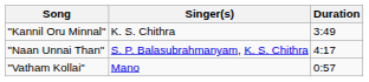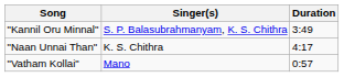"Kannil Oru Minnal" | Singer(s): K. S. Chithra -> S. P. Balasubrahmanyam, K. S. Chithra
"Naan Unnai Than" | Singer(s): S. P. Balasubrahmanyam, K. S. Chithra -> K. S. Chithra
